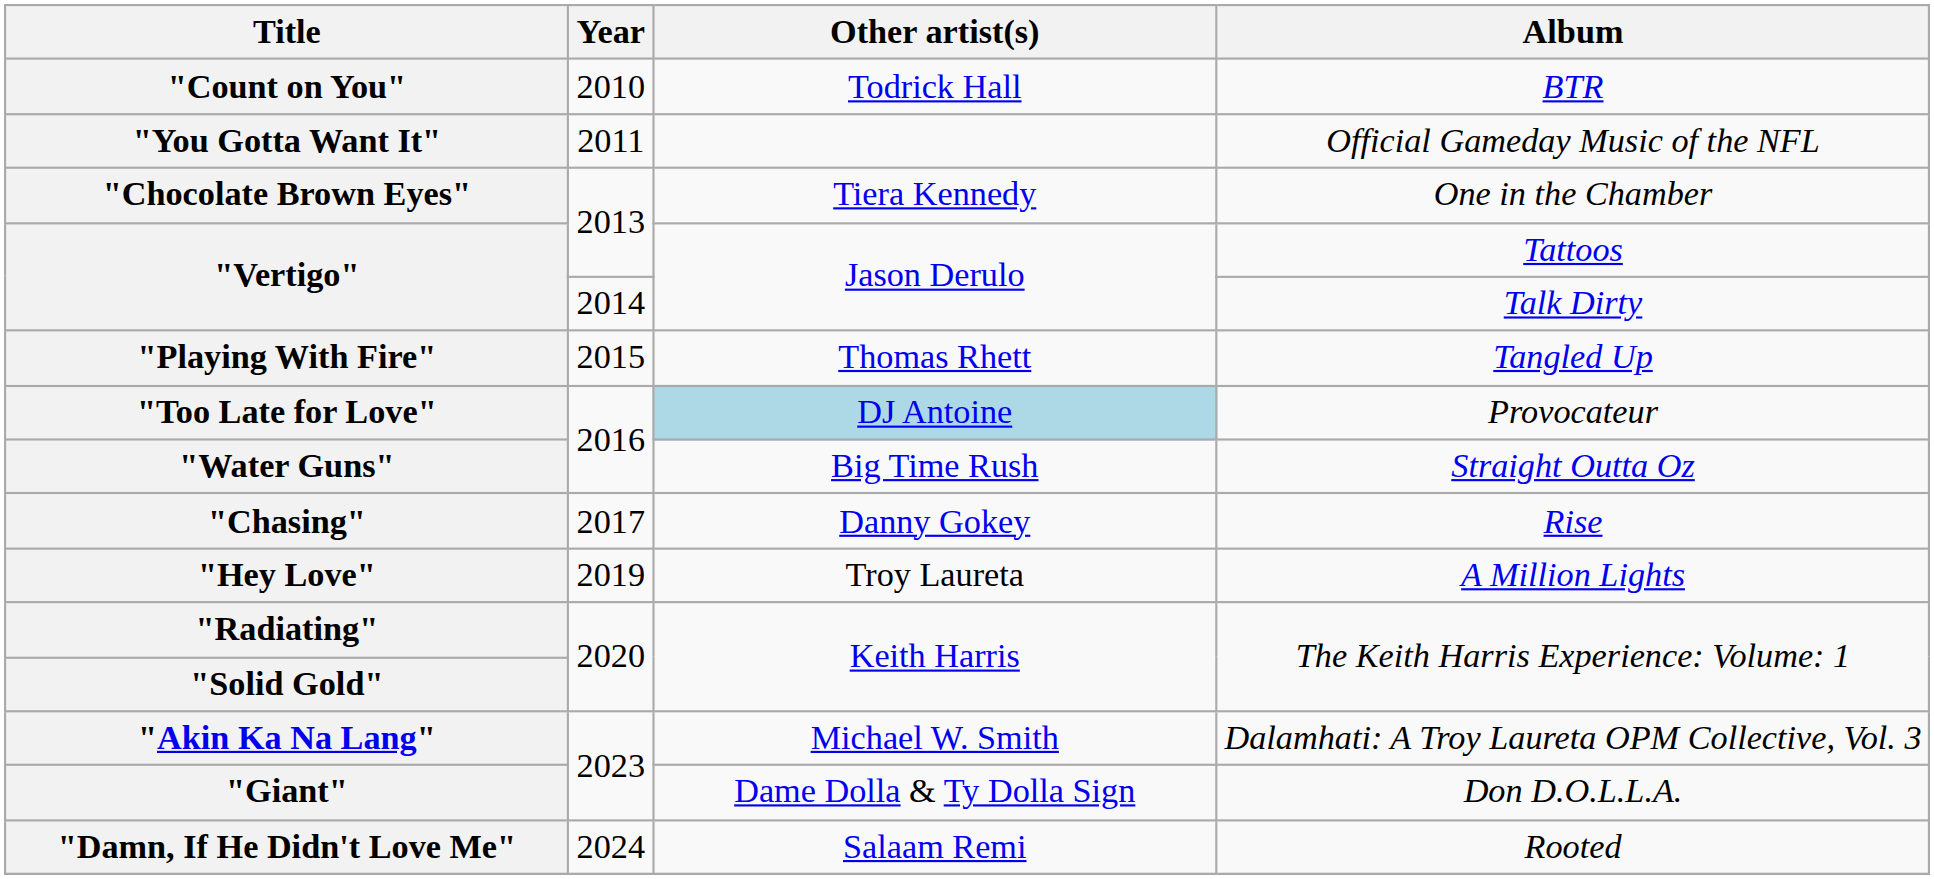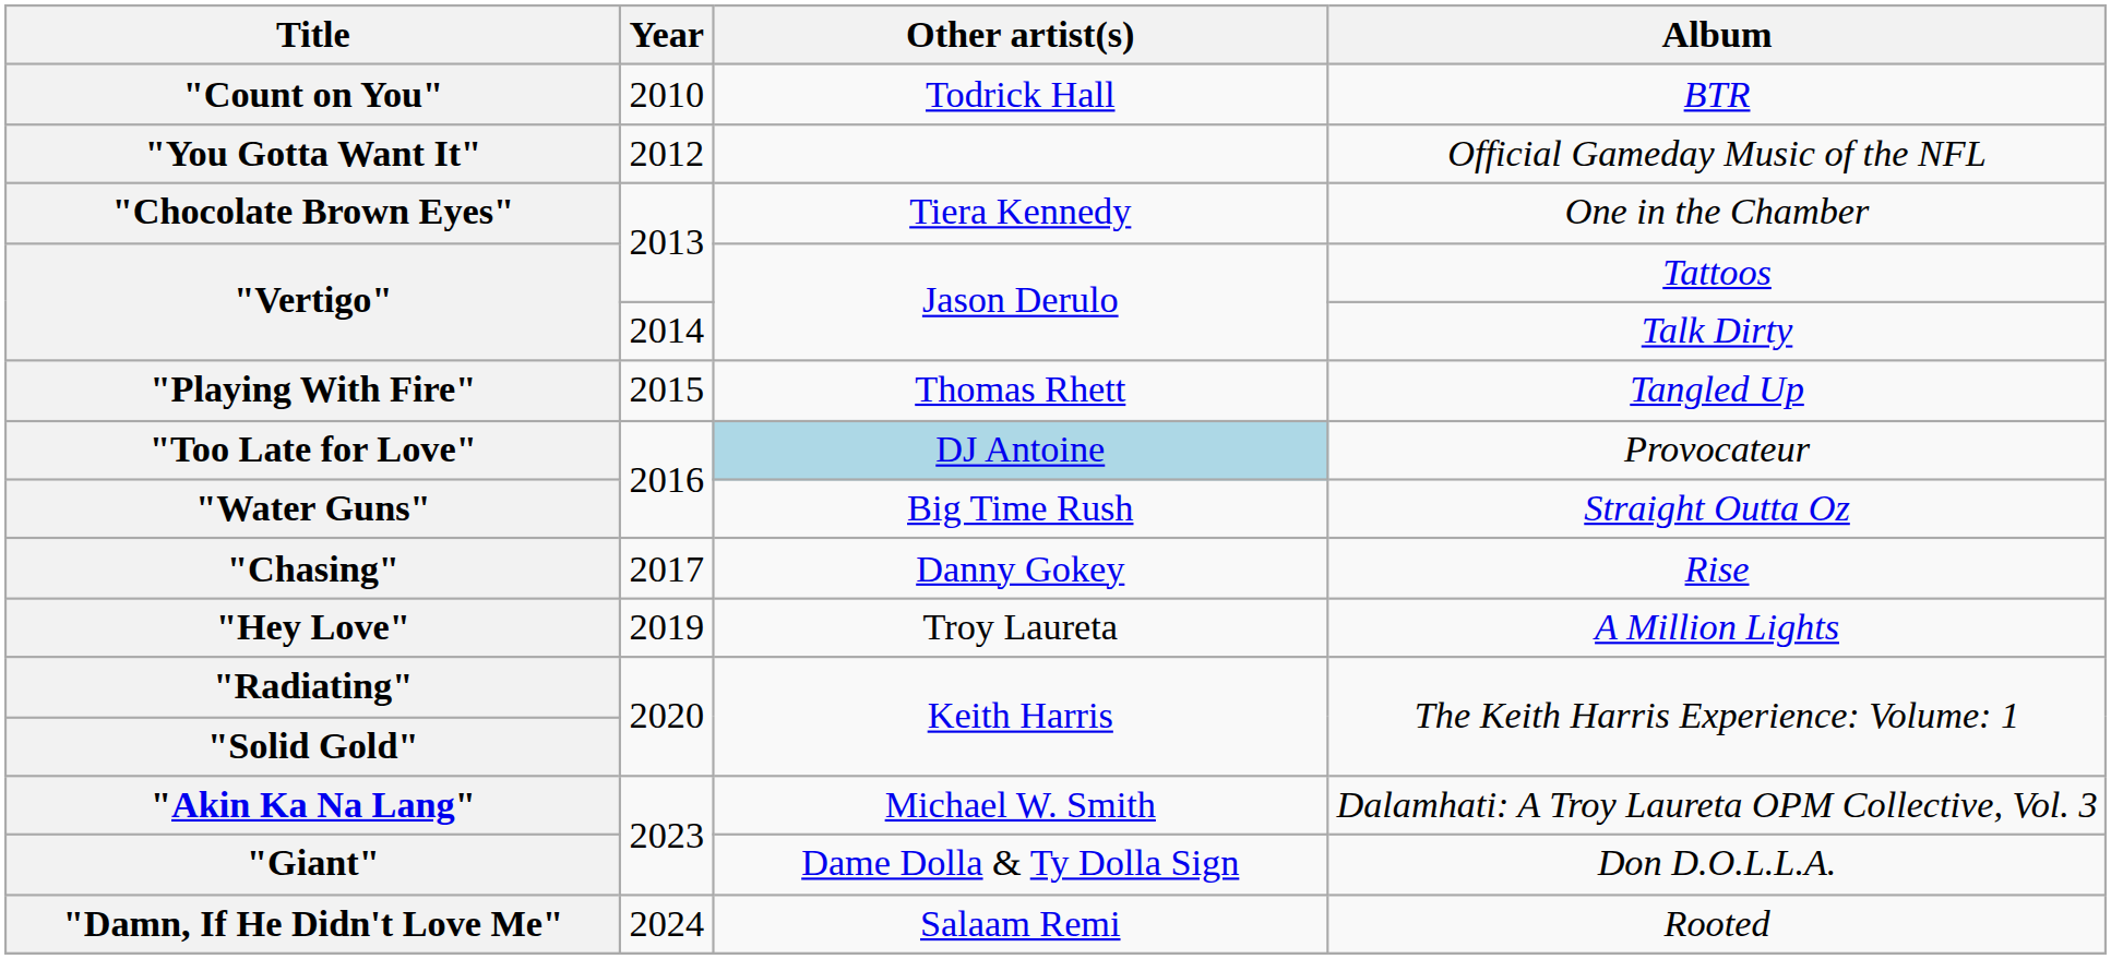"You Gotta Want It" | Year: 2011 -> 2012
